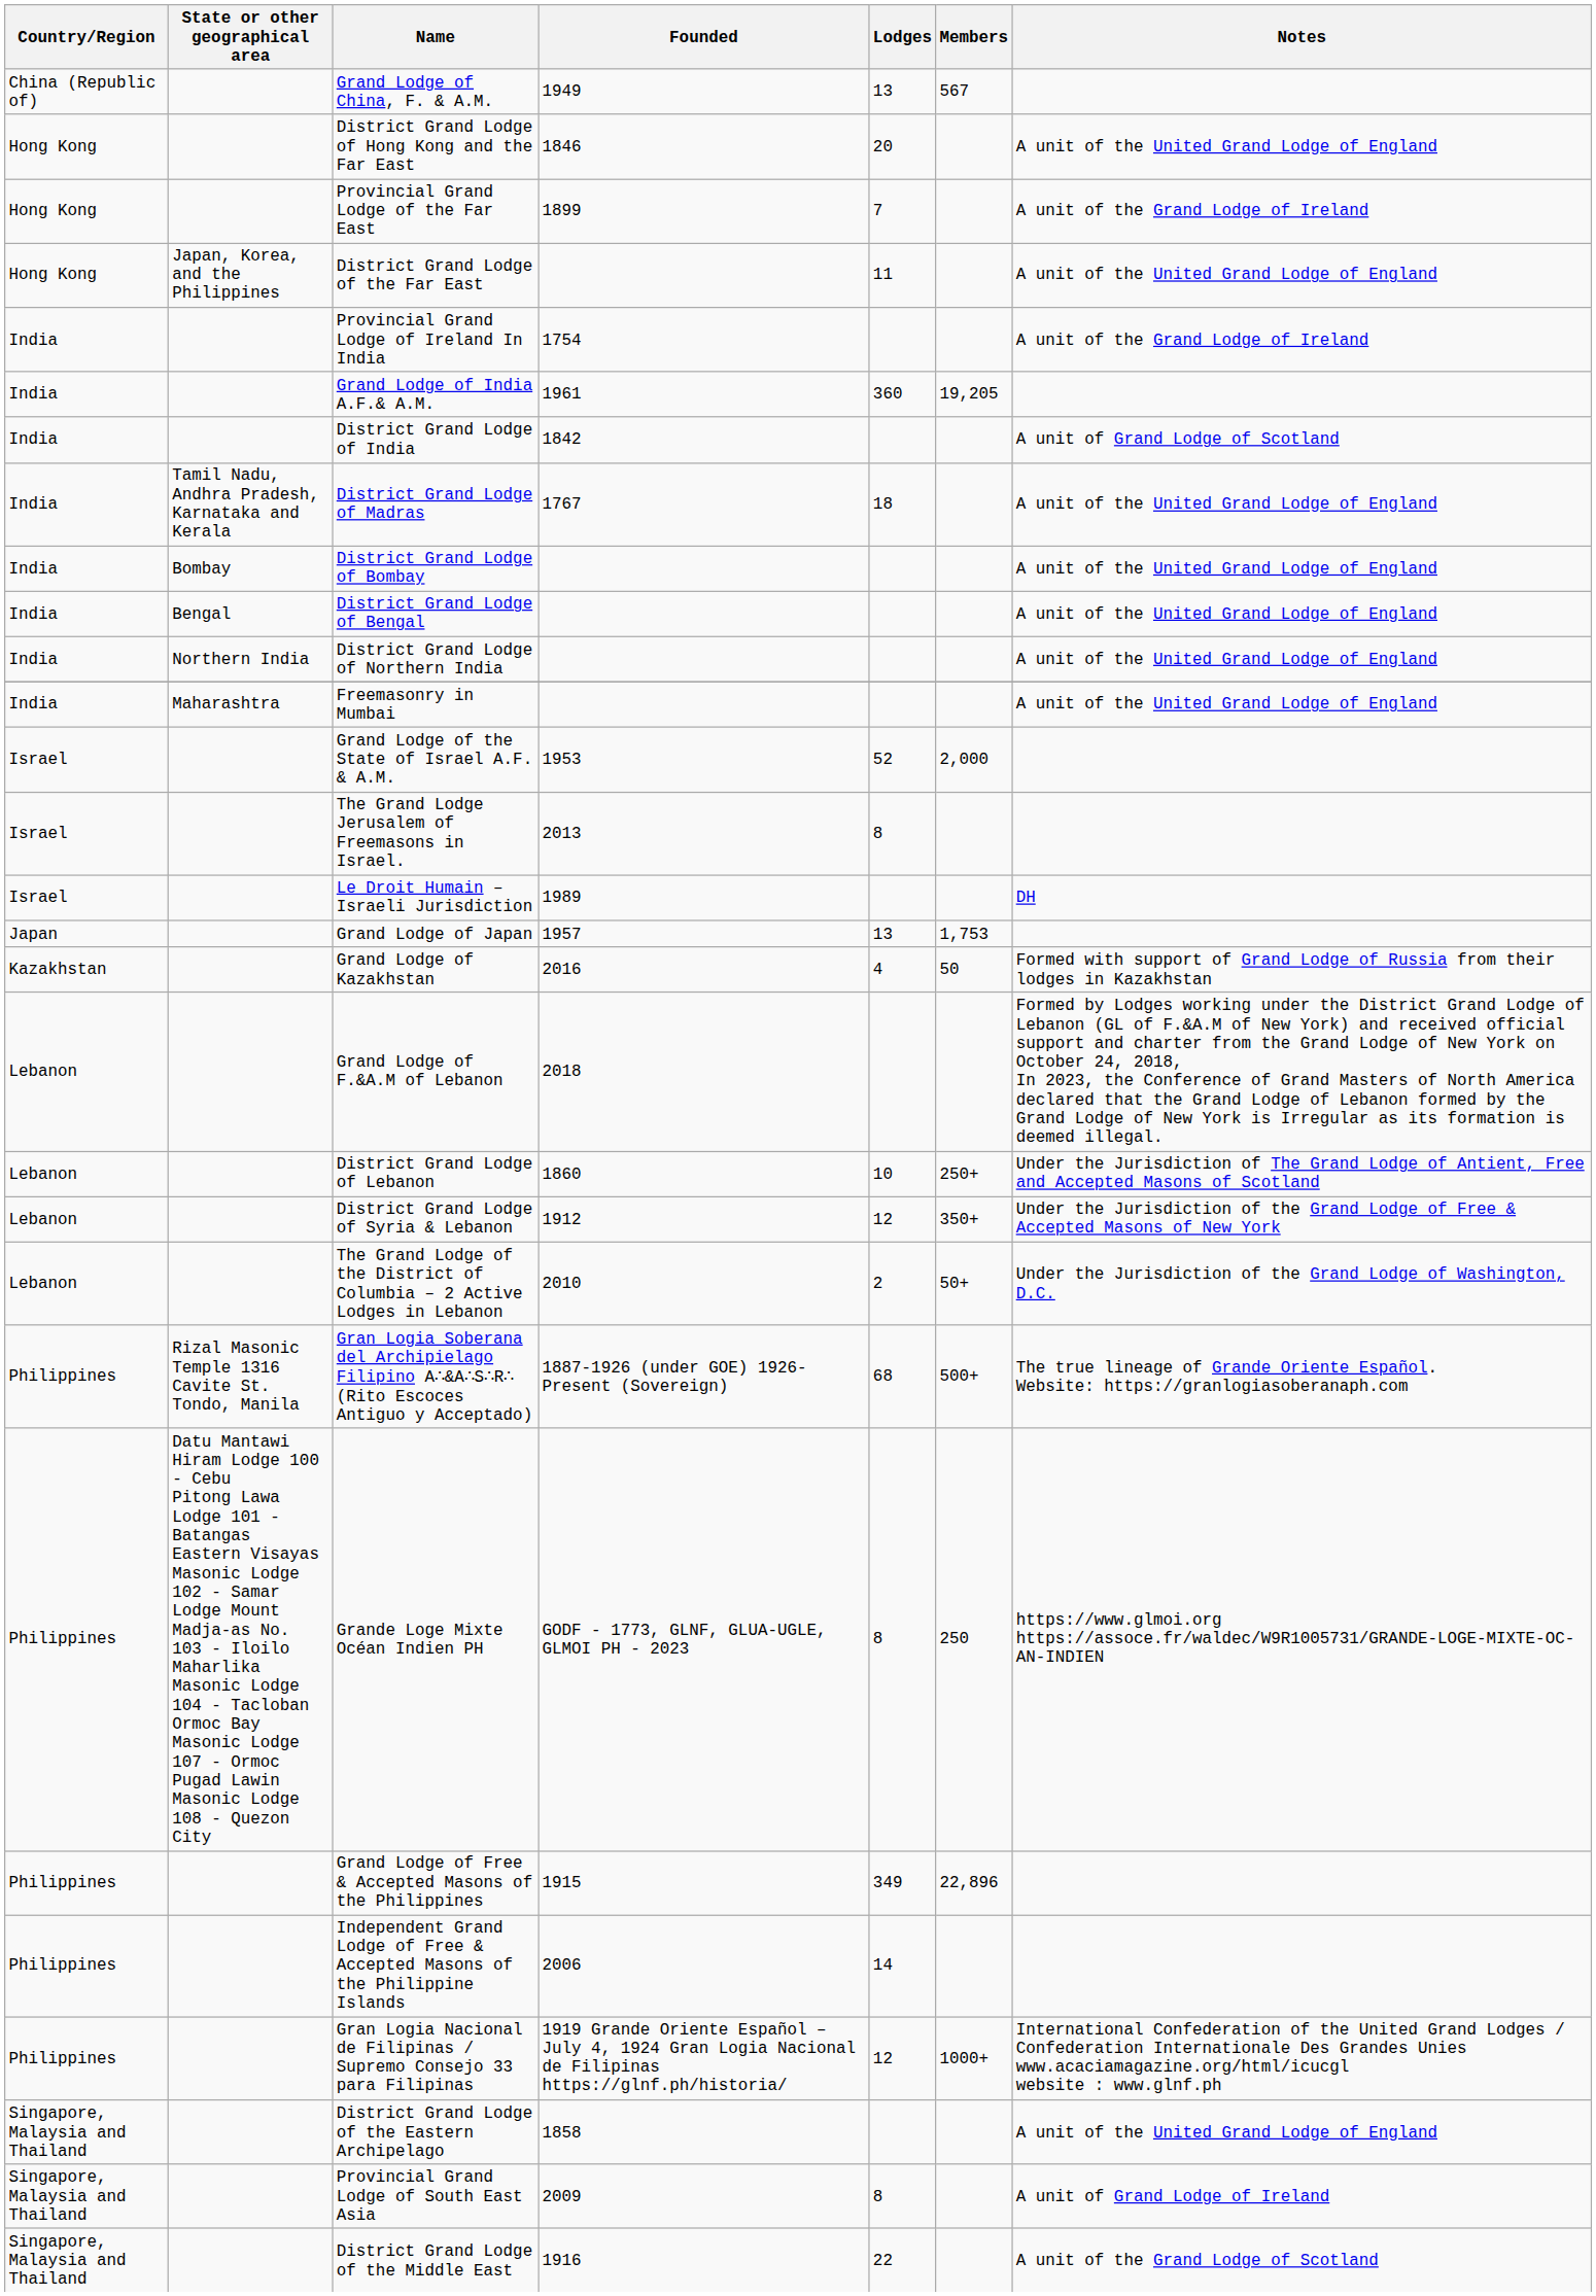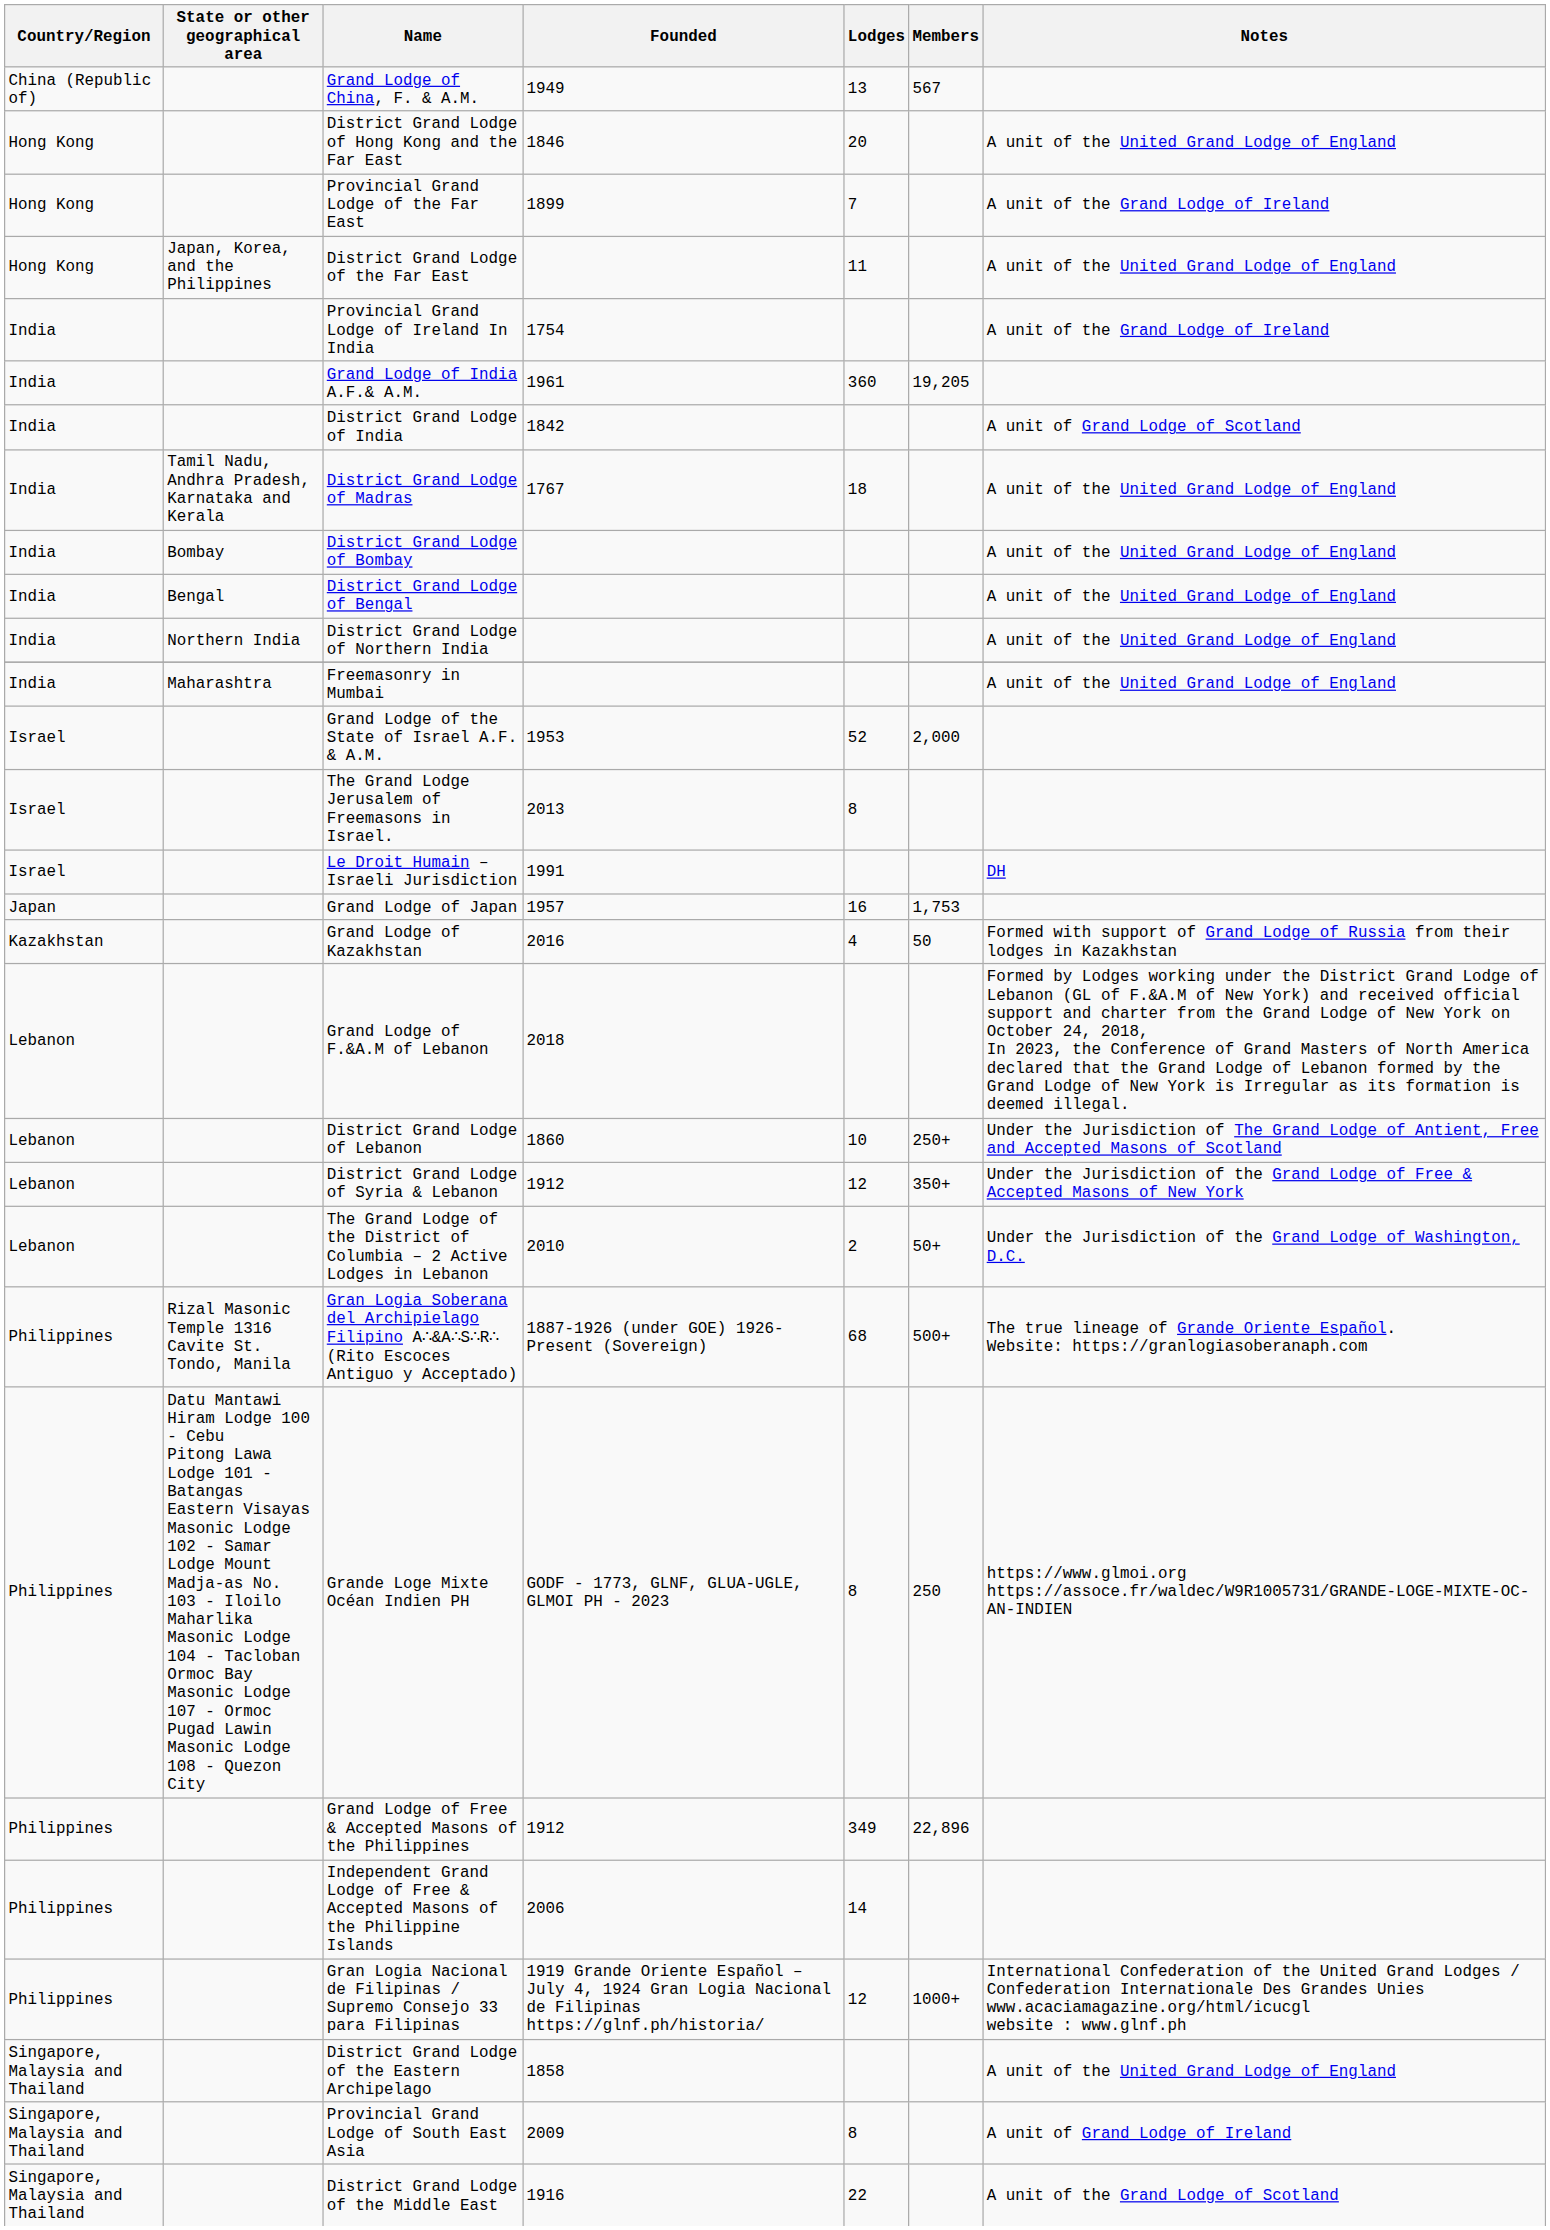Le Droit Humain – Israeli Jurisdiction | Founded: 1989 -> 1991
Grand Lodge of Japan | Lodges: 13 -> 16
Grand Lodge of Free & Accepted Masons of the Philippines | Founded: 1915 -> 1912
